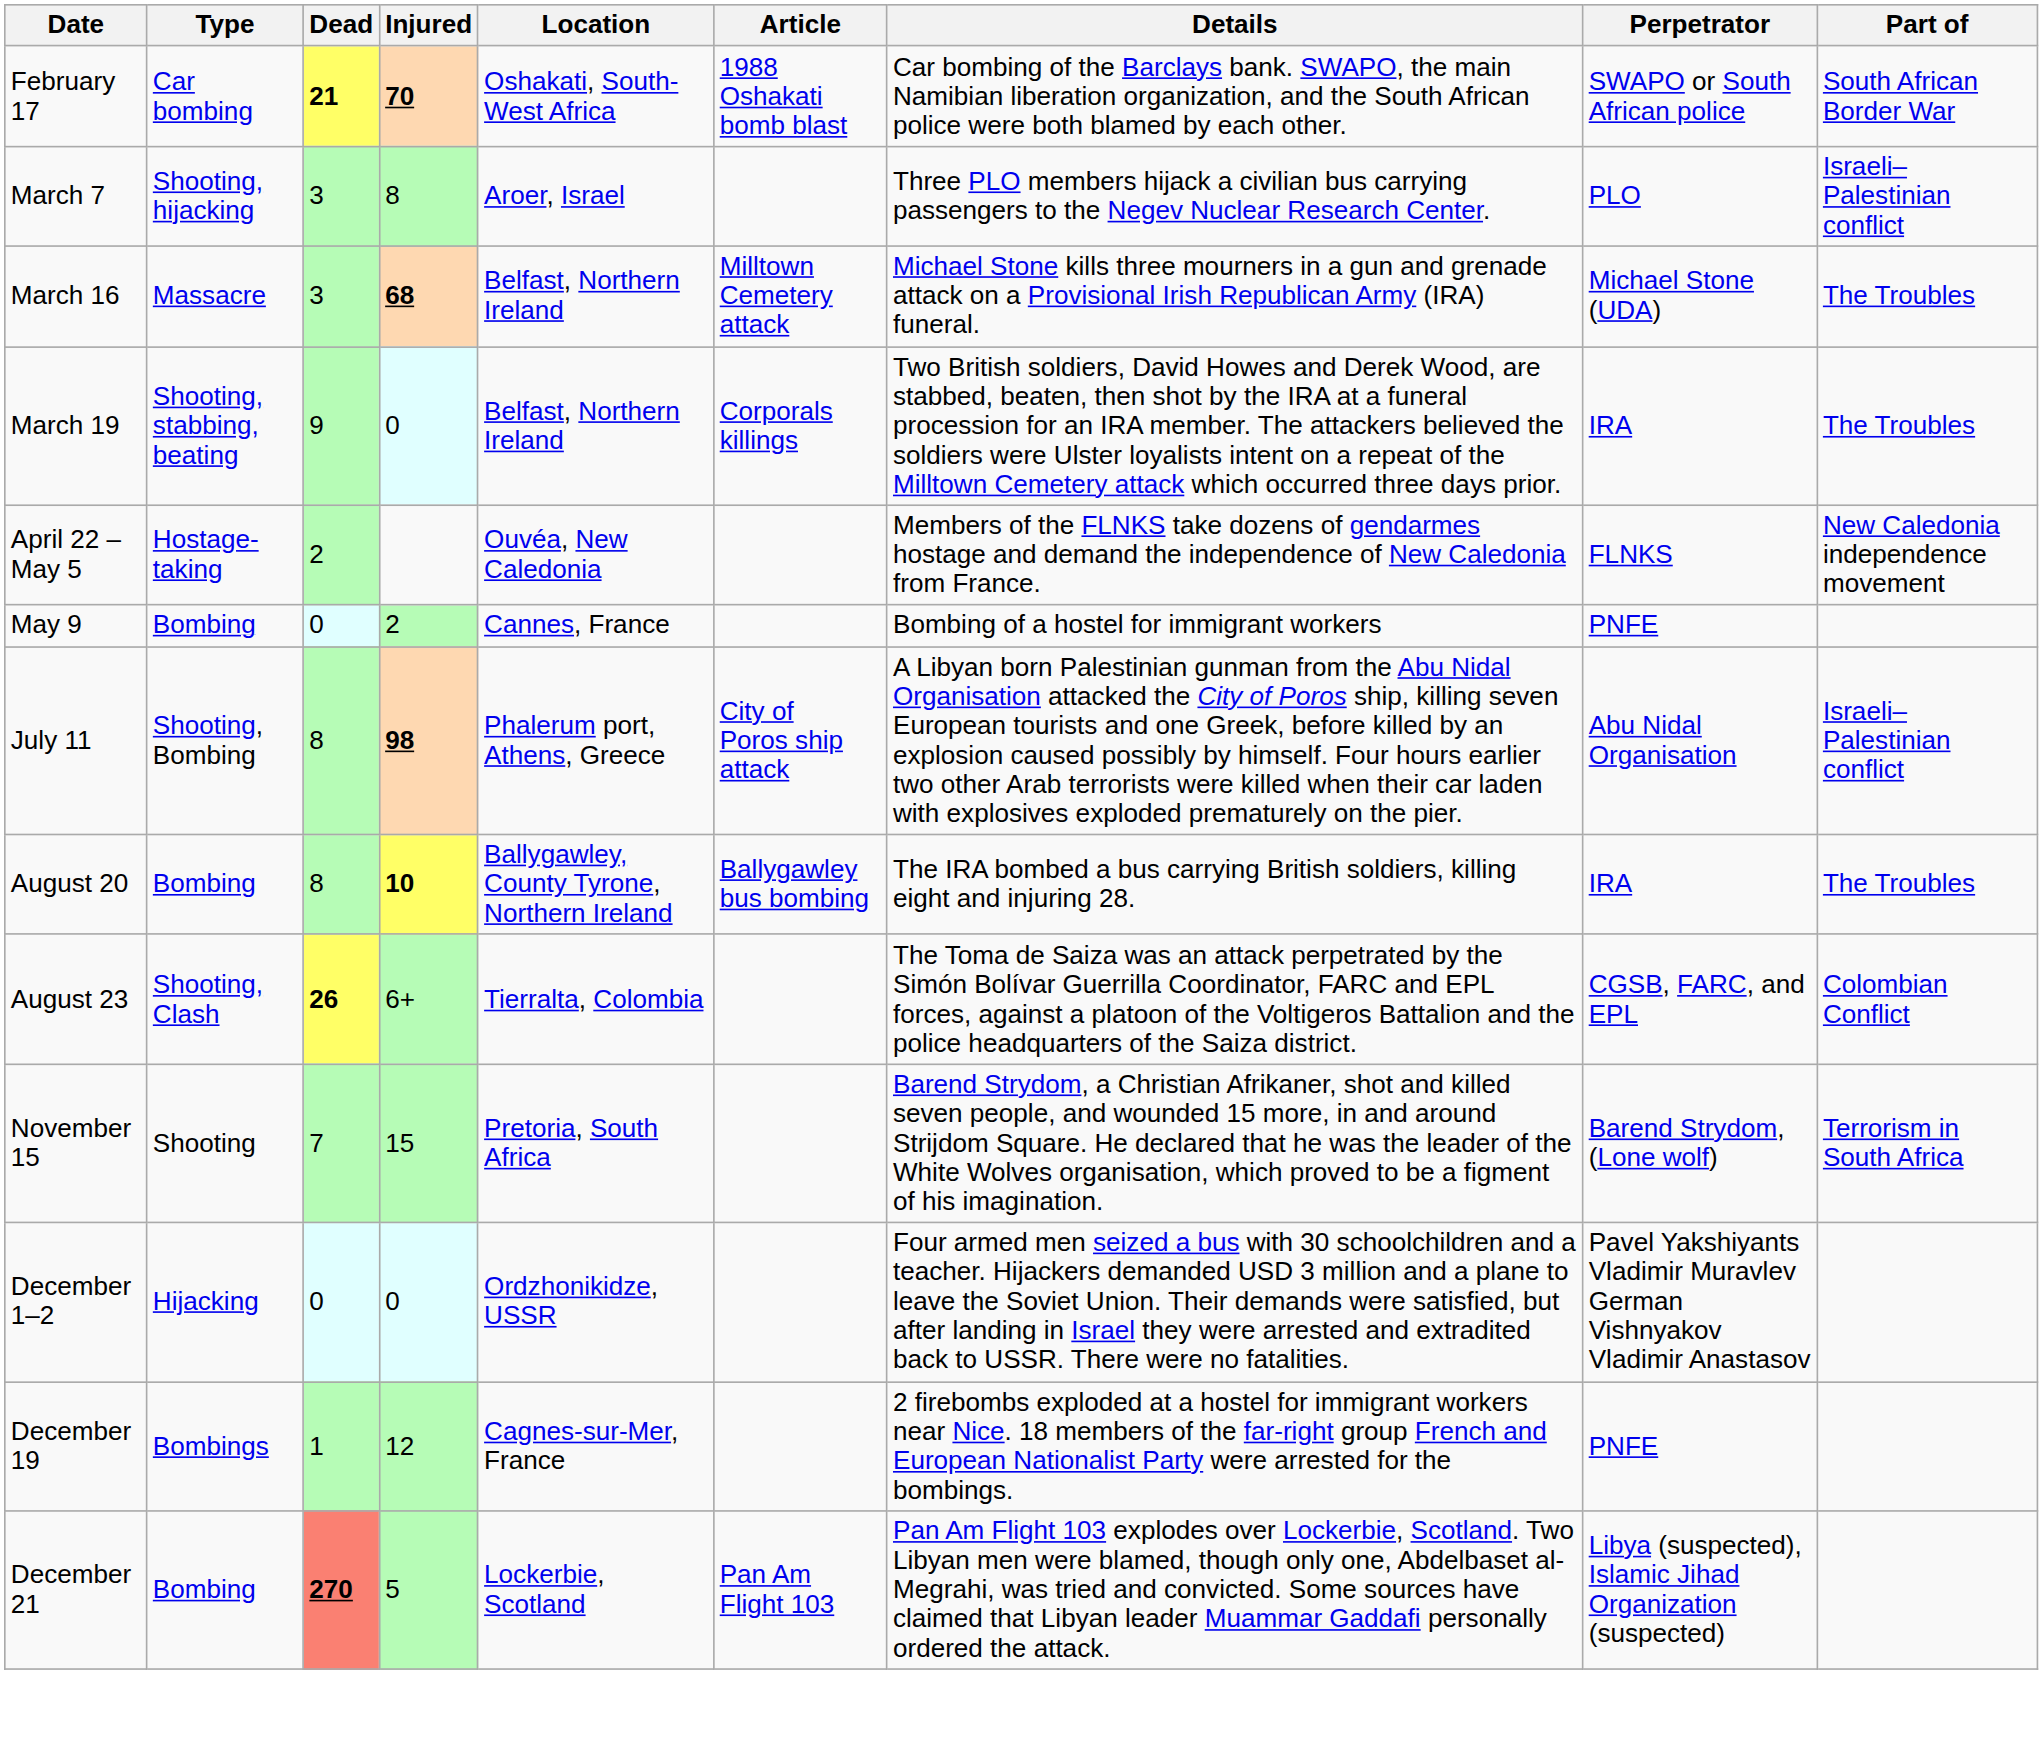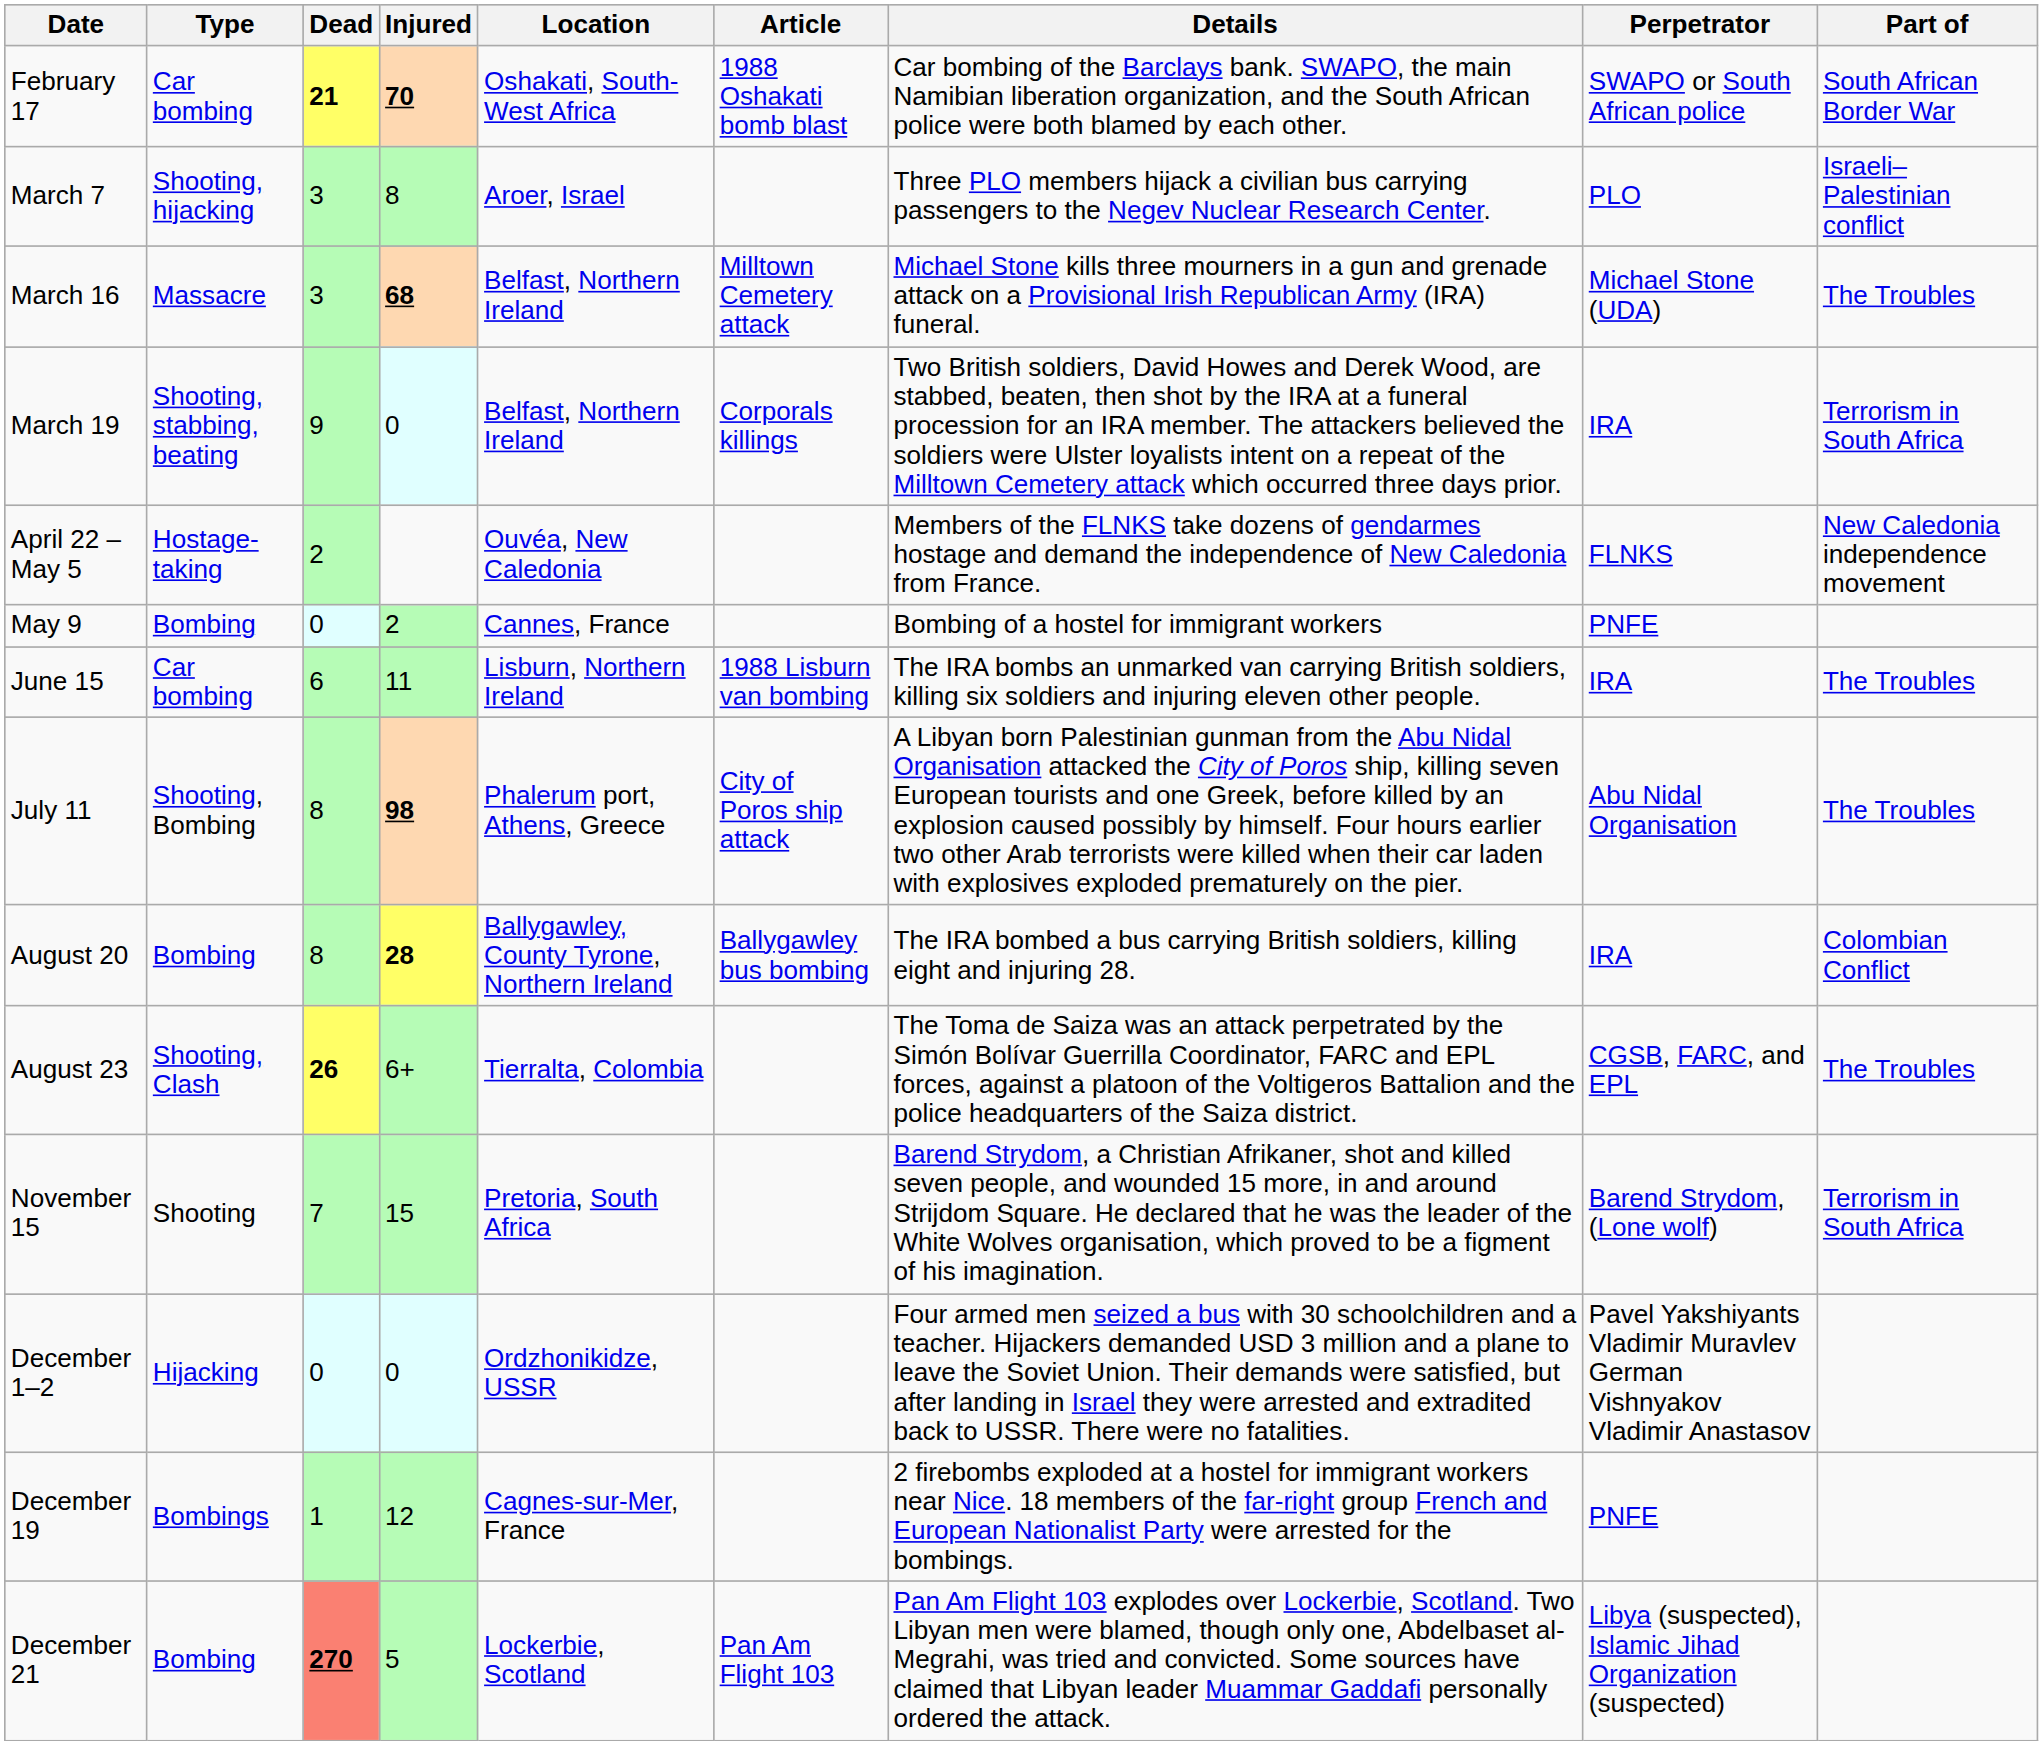March 19 | Part of: The Troubles -> Terrorism in South Africa
+ row: June 15 | Car bombing | 6 | 11 | Lisburn, Northern Ireland | 1988 Lisburn van bombing | The IRA bombs an unmarked van carrying British soldiers, killing six soldiers and injuring eleven other people. | IRA | The Troubles
July 11 | Part of: Israeli–Palestinian conflict -> The Troubles
August 20 | Injured: 10 -> 28
August 20 | Part of: The Troubles -> Colombian Conflict
August 23 | Part of: Colombian Conflict -> The Troubles
